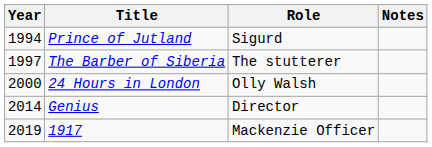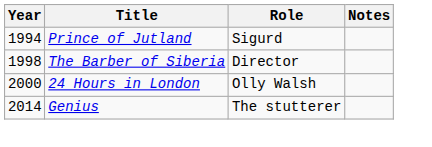The Barber of Siberia | Year: 1997 -> 1998
The Barber of Siberia | Role: The stutterer -> Director
Genius | Role: Director -> The stutterer
- row: 2019 | 1917 | Mackenzie Officer
